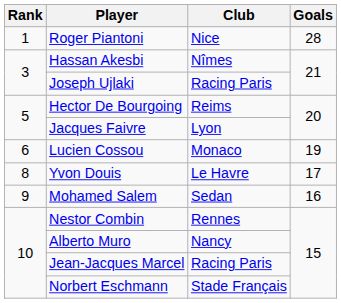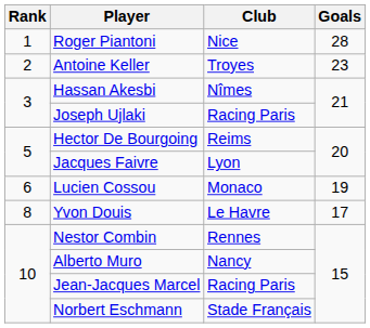+ row: 2 | Antoine Keller | Troyes | 23
- row: 9 | Mohamed Salem | Sedan | 16
